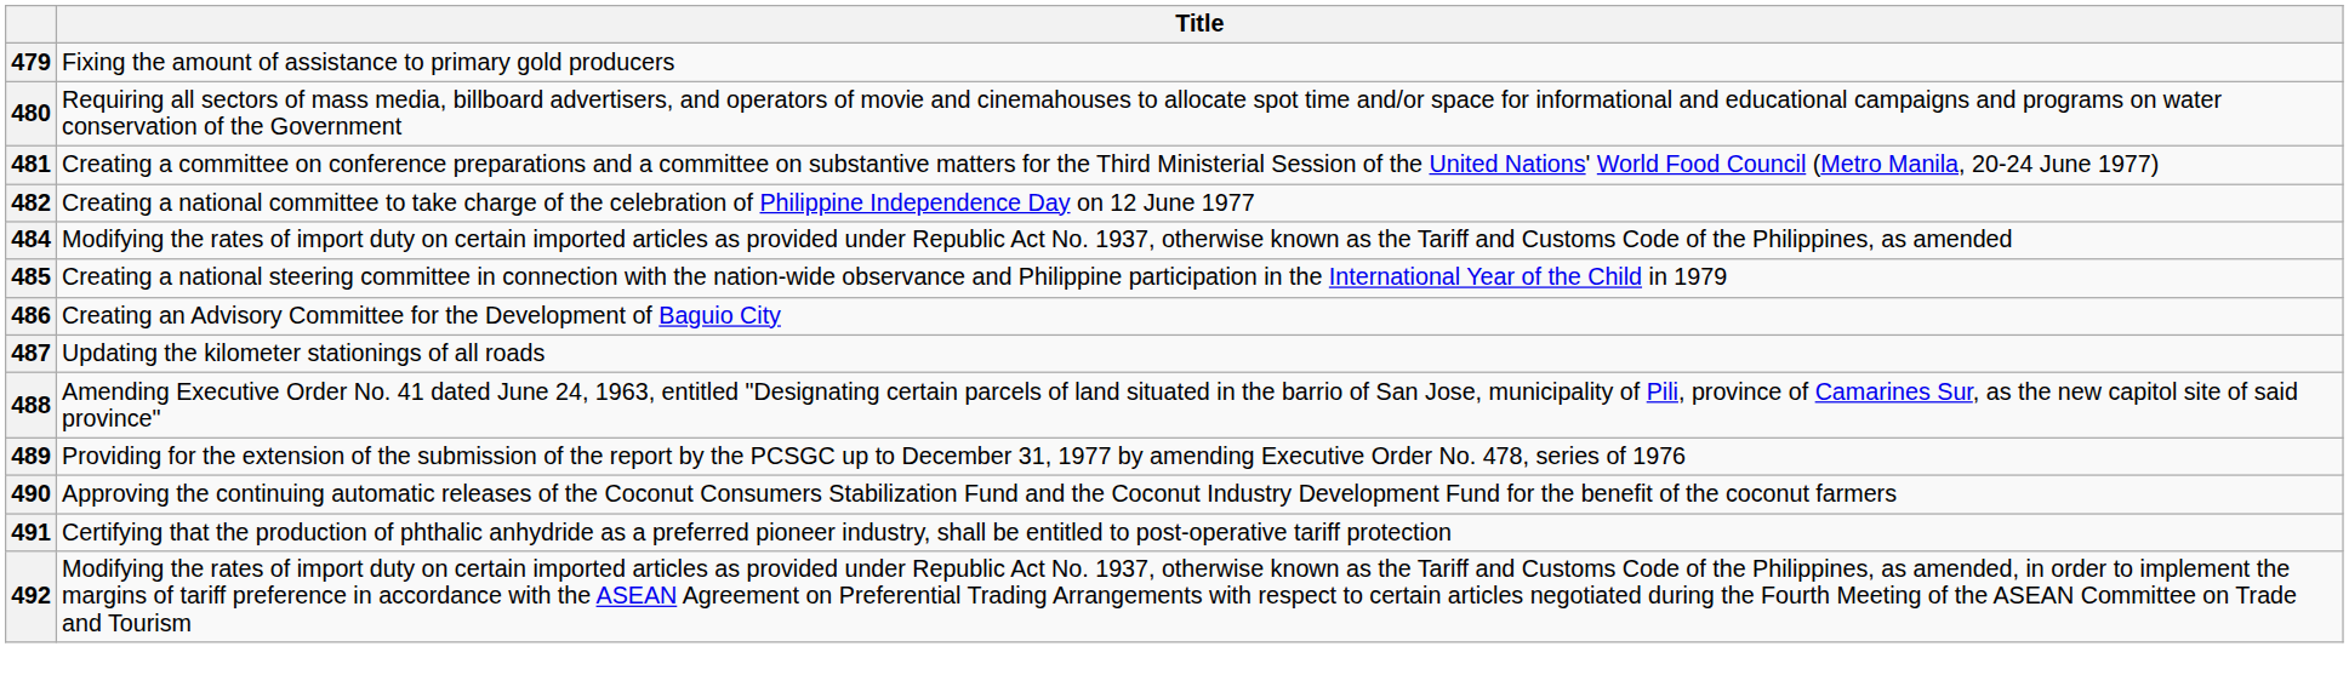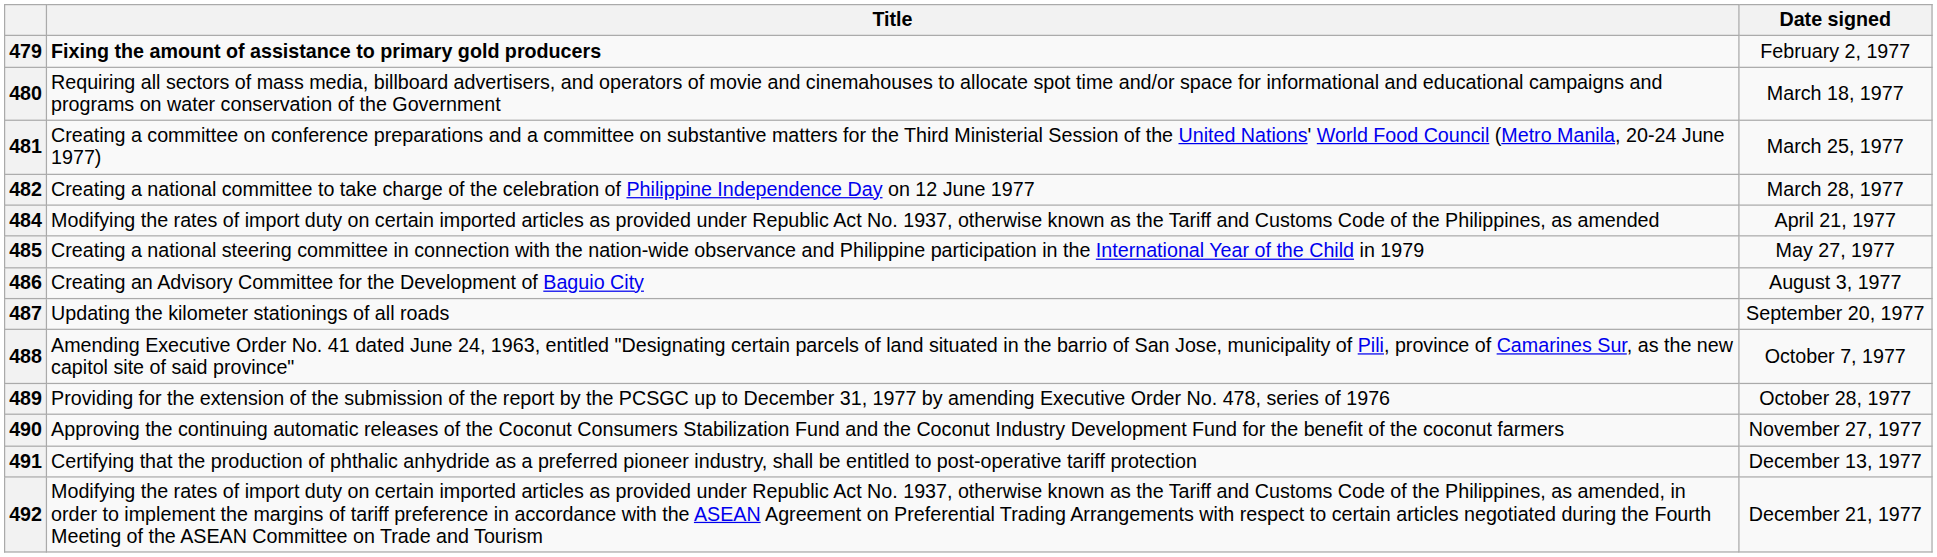+ column: Date signed | February 2, 1977 | March 18, 1977 | March 25, 1977 | March 28, 1977 | April 21, 1977 | May 27, 1977 | August 3, 1977 | September 20, 1977 | October 7, 1977 | October 28, 1977 | November 27, 1977 | December 13, 1977 | December 21, 1977
479 | Title: normal -> bold
